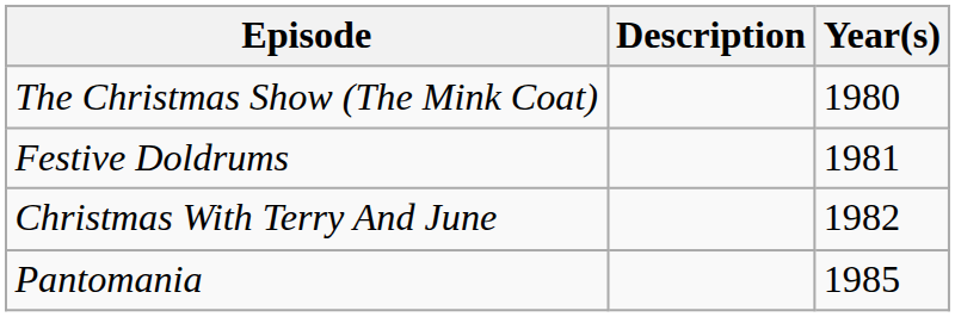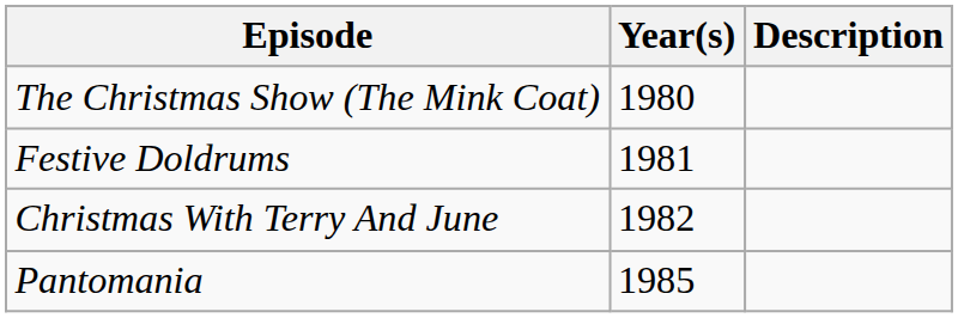columns swapped: Year(s) <-> Description
